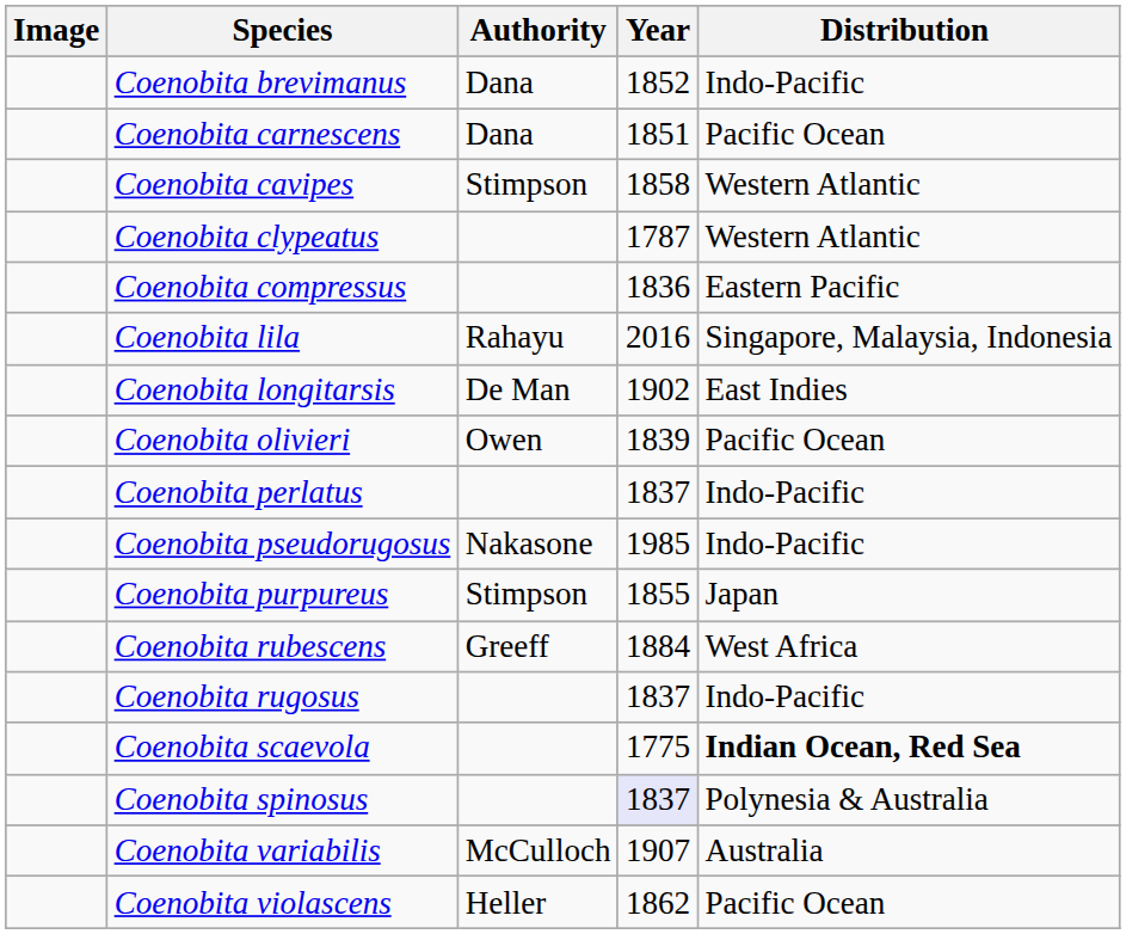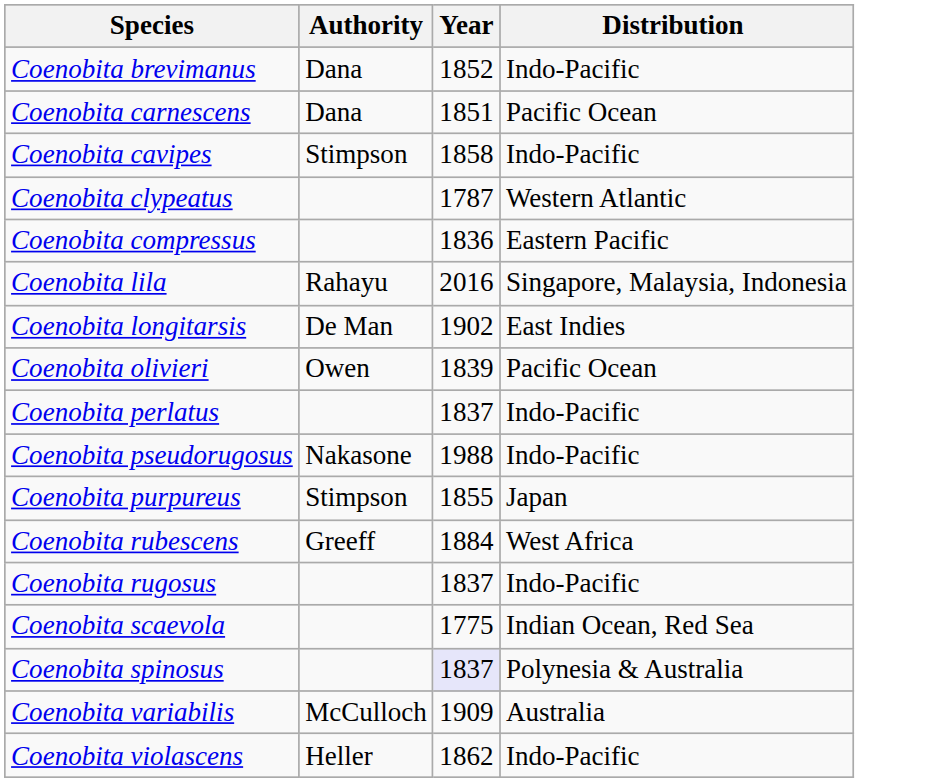- column: Image
Coenobita cavipes | Distribution: Western Atlantic -> Indo-Pacific
Coenobita pseudorugosus | Year: 1985 -> 1988
Coenobita scaevola | Distribution: bold -> normal
Coenobita variabilis | Year: 1907 -> 1909
Coenobita violascens | Distribution: Pacific Ocean -> Indo-Pacific
